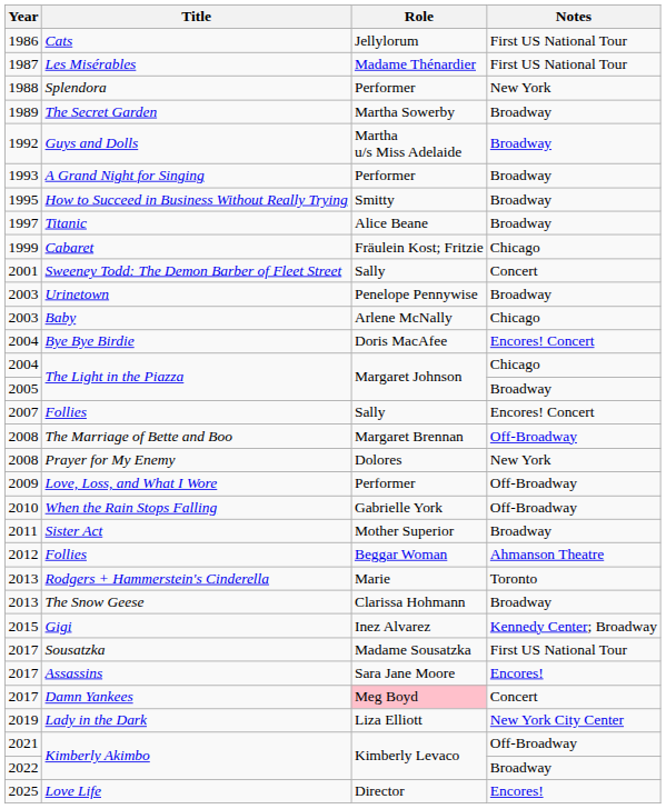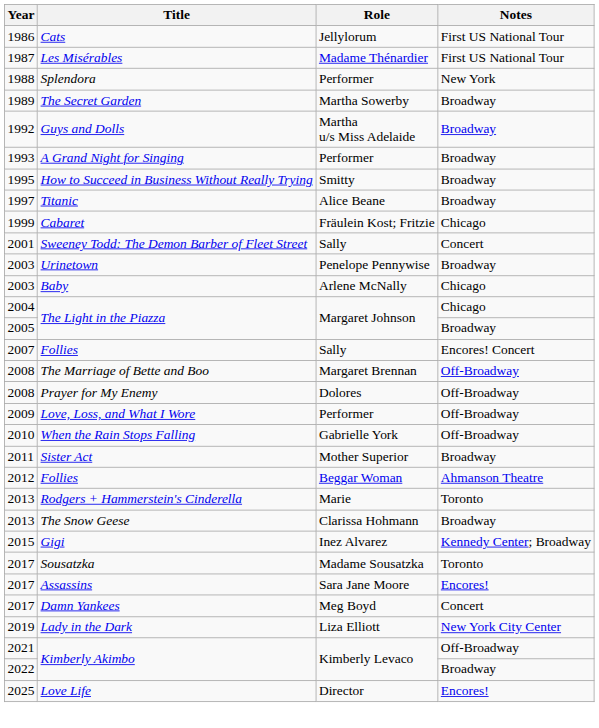- row: 2004 | Bye Bye Birdie | Doris MacAfee | Encores! Concert
Prayer for My Enemy | Notes: New York -> Off-Broadway
Sousatzka | Notes: First US National Tour -> Toronto
Damn Yankees | Role: pink background -> no background
